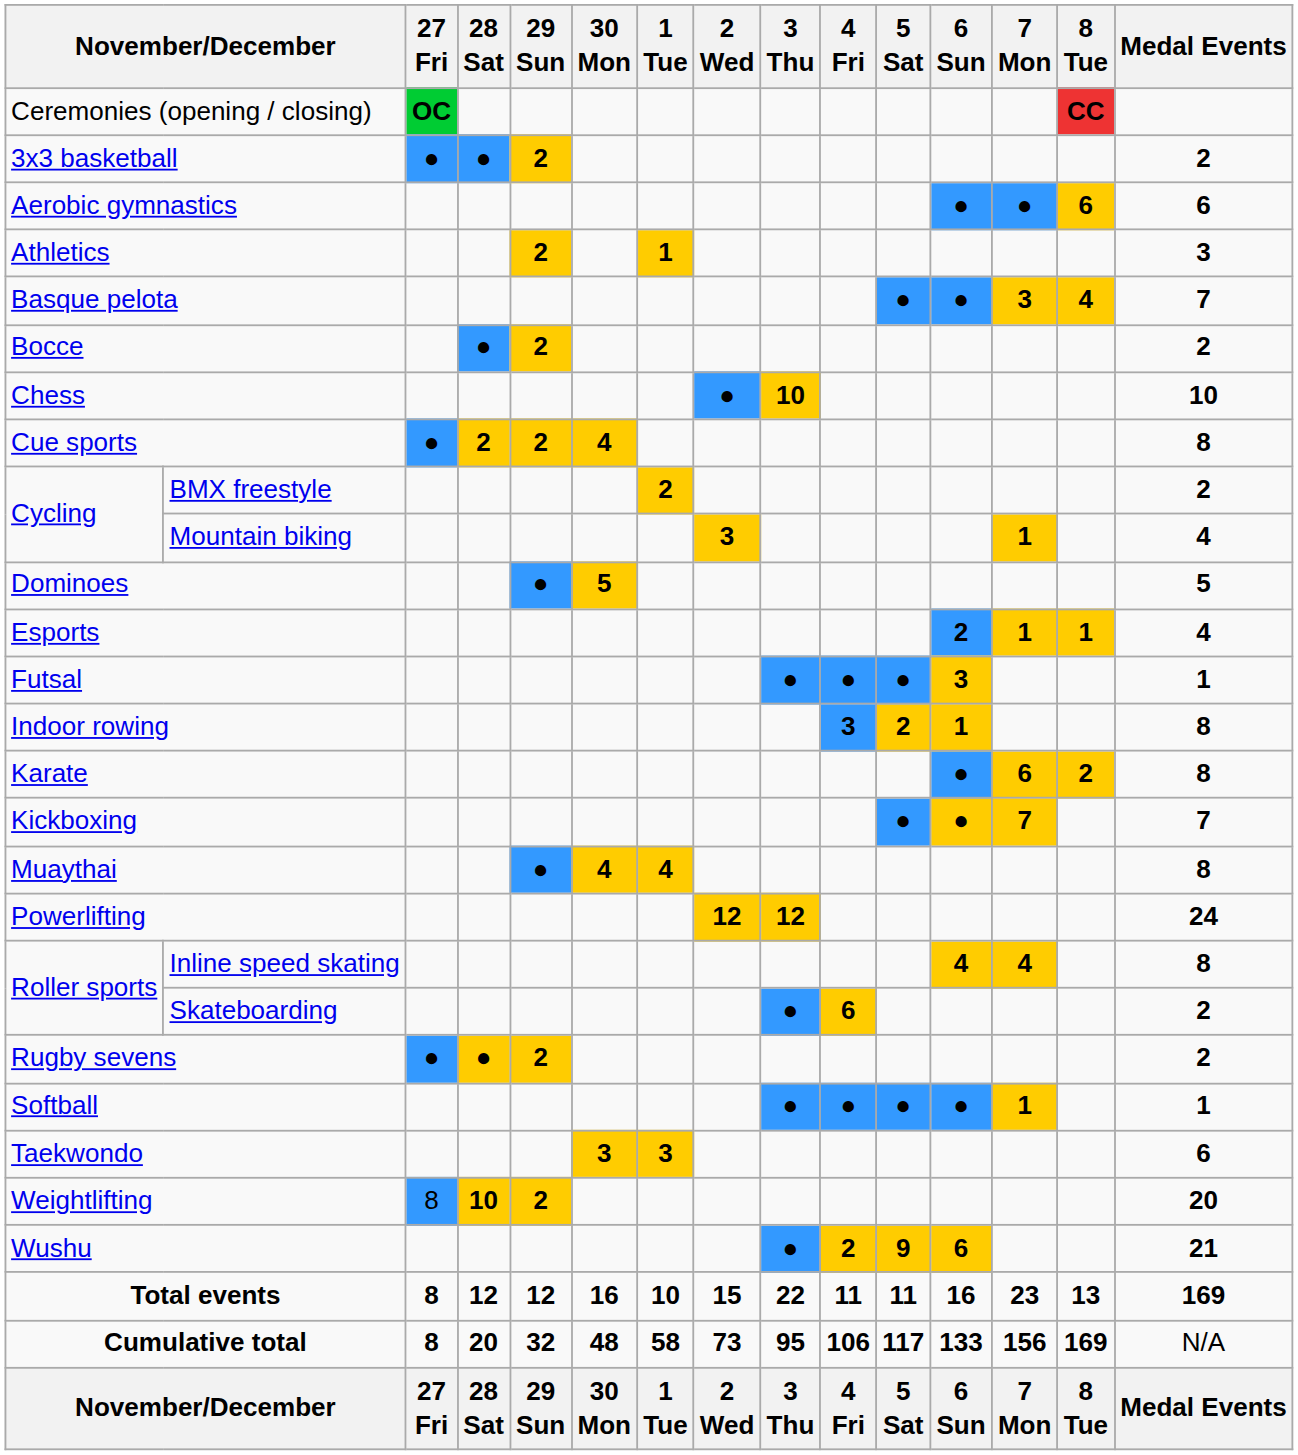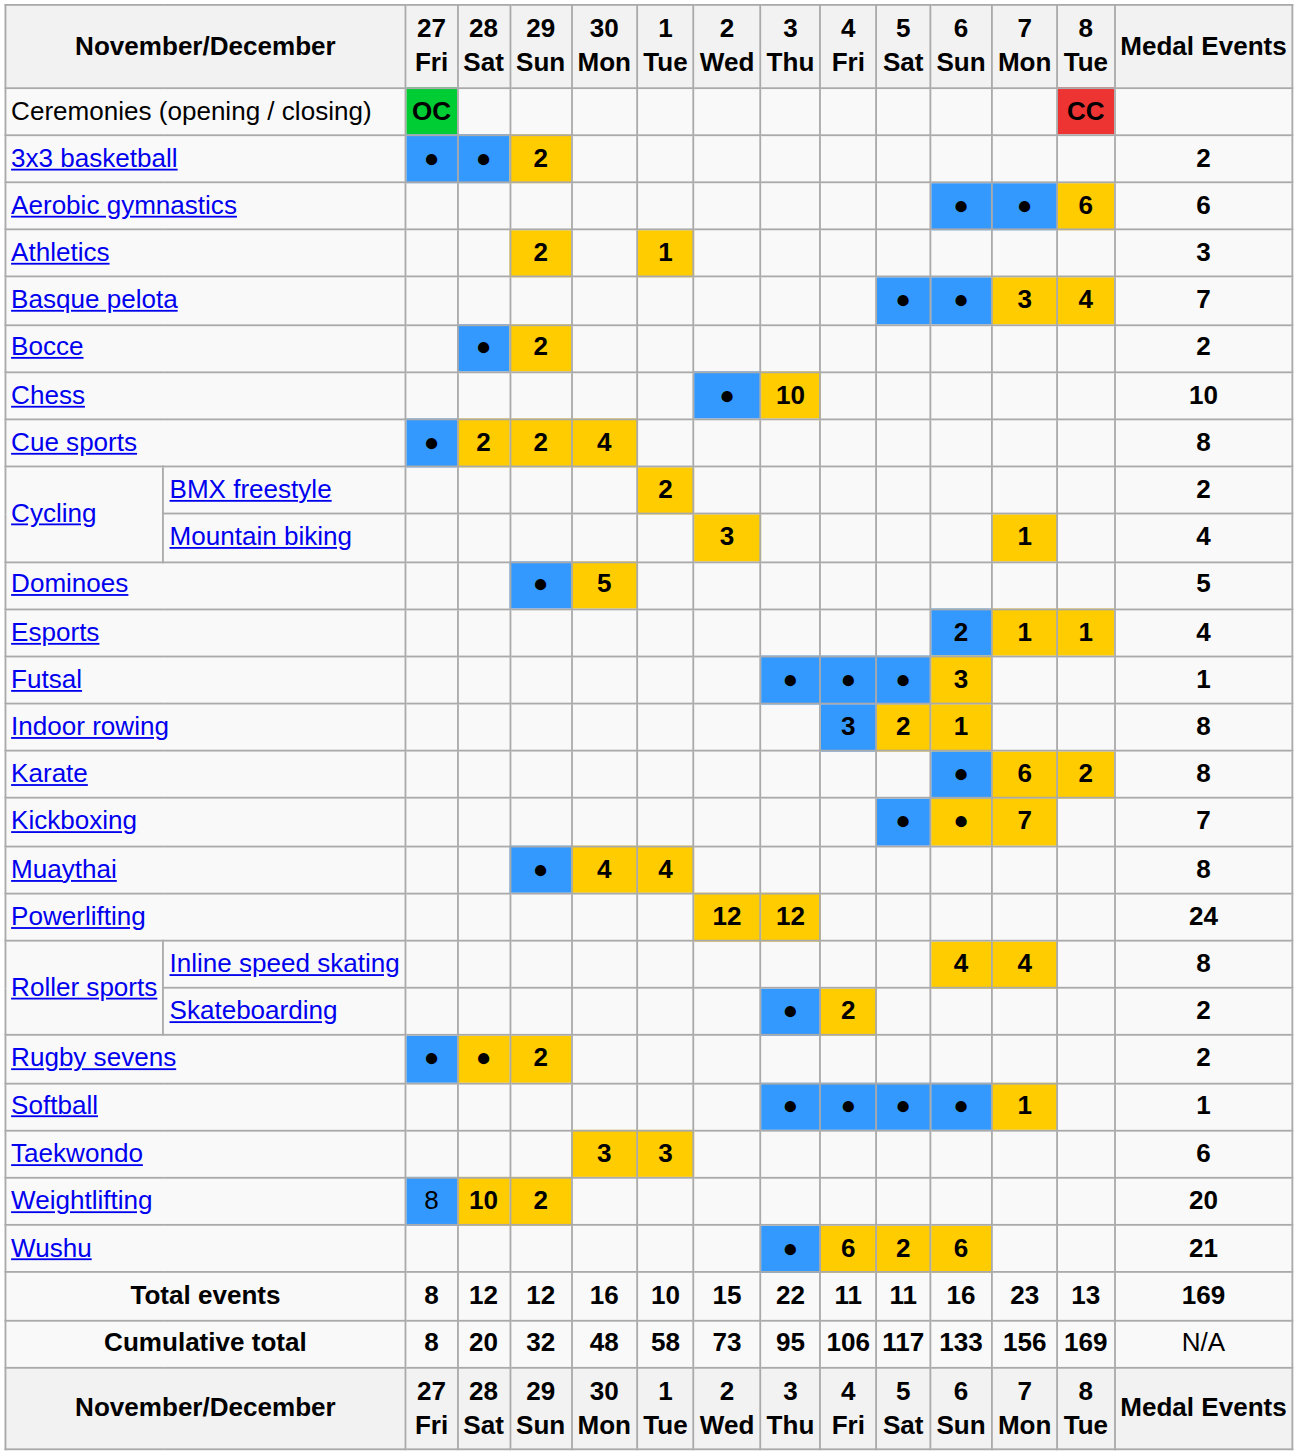Skateboarding | 4 Fri: 6 -> 2
Wushu | 4 Fri: 2 -> 6
Wushu | 5 Sat: 9 -> 2
